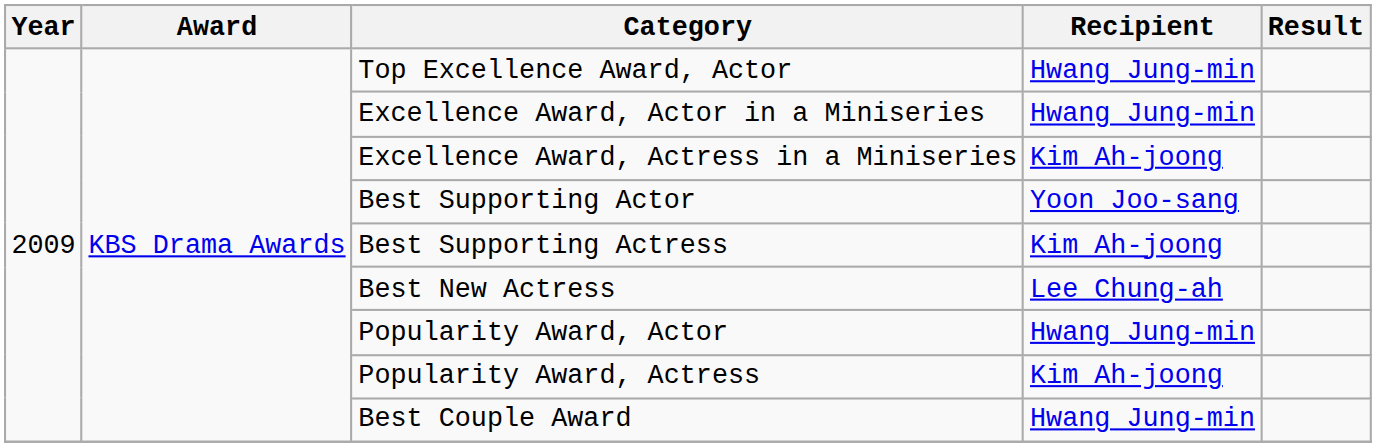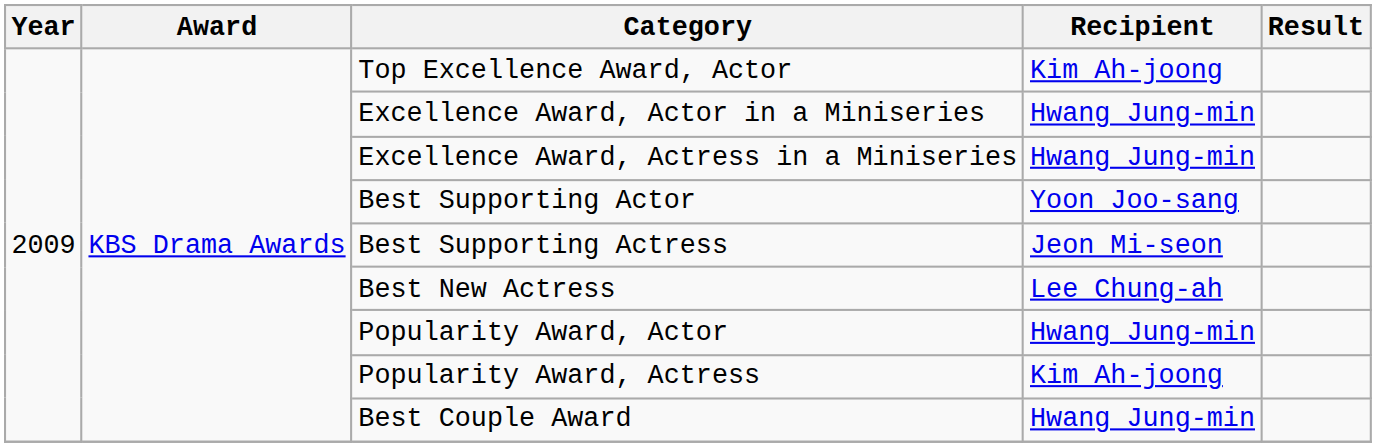Top Excellence Award, Actor | Recipient: Hwang Jung-min -> Kim Ah-joong
Excellence Award, Actress in a Miniseries | Recipient: Kim Ah-joong -> Hwang Jung-min
Best Supporting Actress | Recipient: Kim Ah-joong -> Jeon Mi-seon
